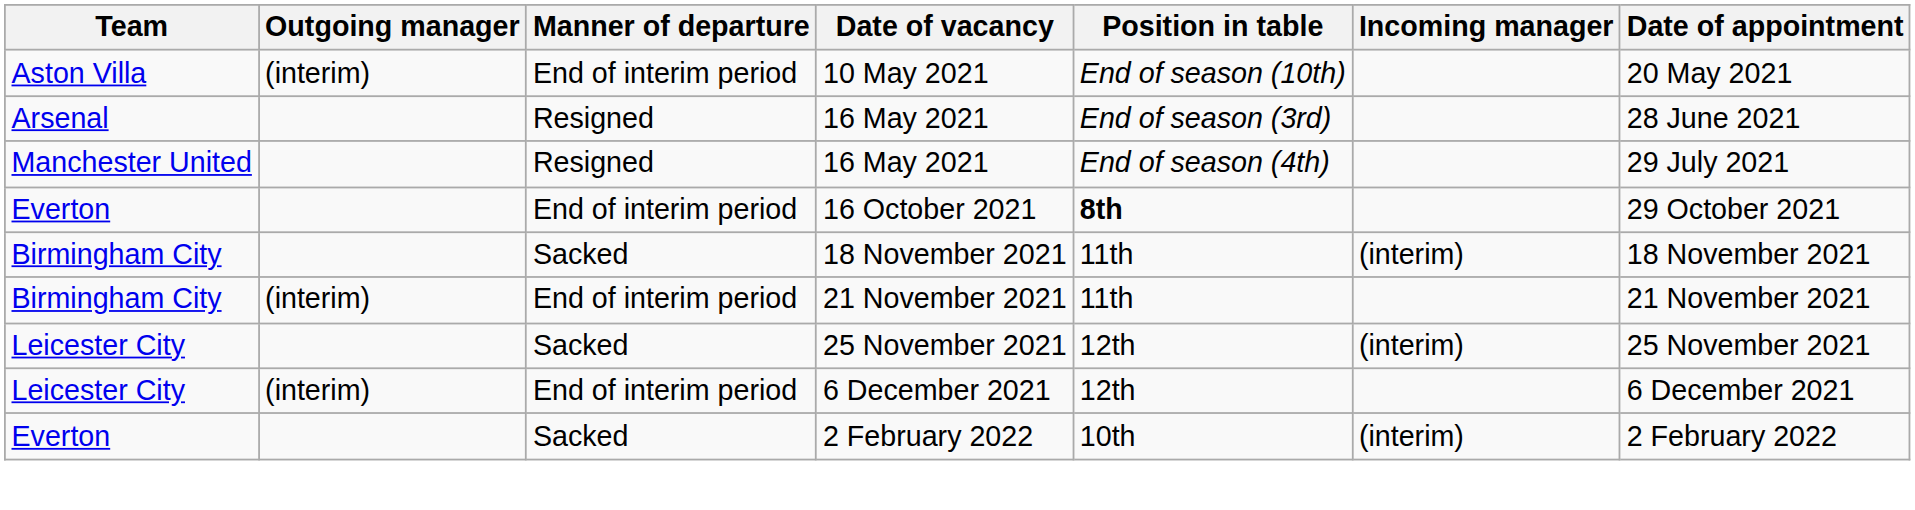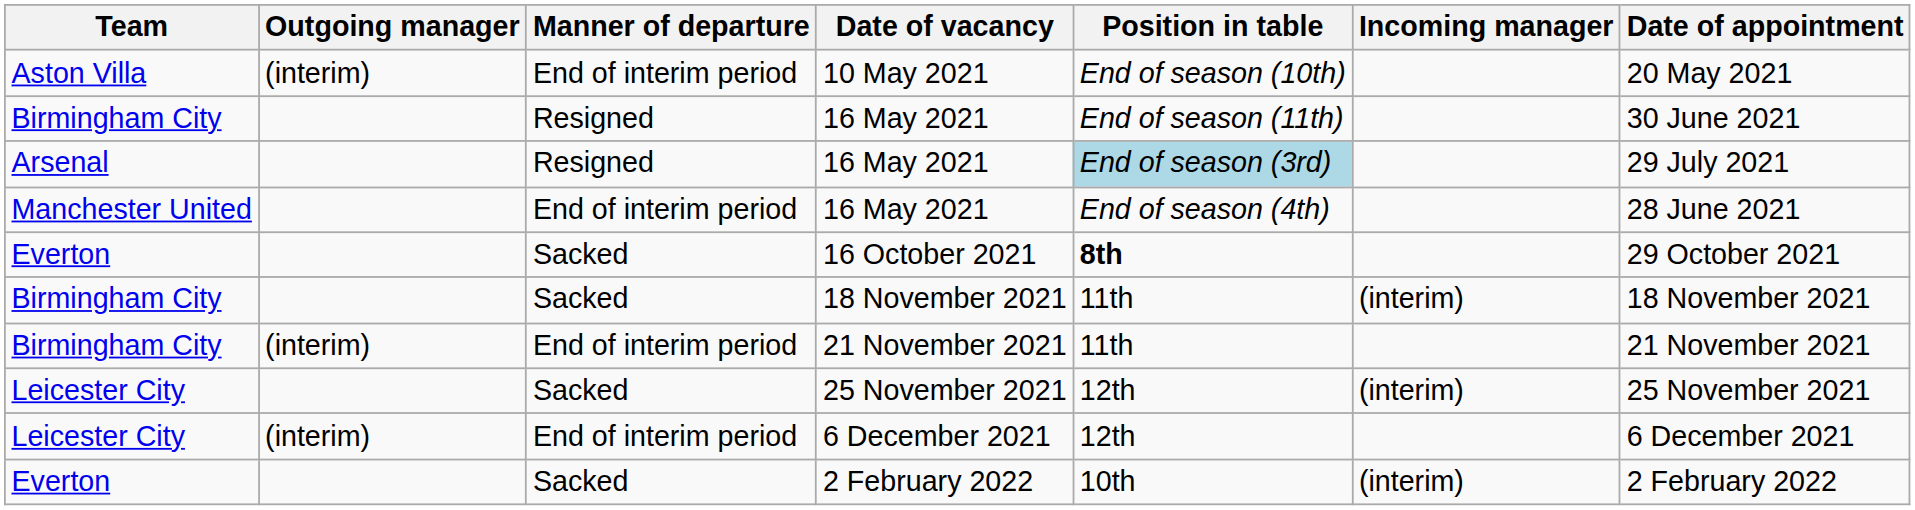+ row: Birmingham City | Resigned | 16 May 2021 | End of season (11th) | 30 June 2021
Arsenal / 16 May 2021 | Position in table: no background -> lightblue background
Arsenal / 16 May 2021 | Date of appointment: 28 June 2021 -> 29 July 2021
Manchester United / 16 May 2021 | Manner of departure: Resigned -> End of interim period
Manchester United / 16 May 2021 | Date of appointment: 29 July 2021 -> 28 June 2021
16 October 2021 | Manner of departure: End of interim period -> Sacked
